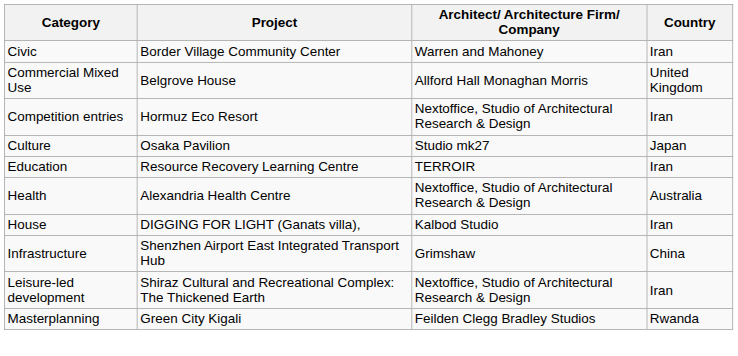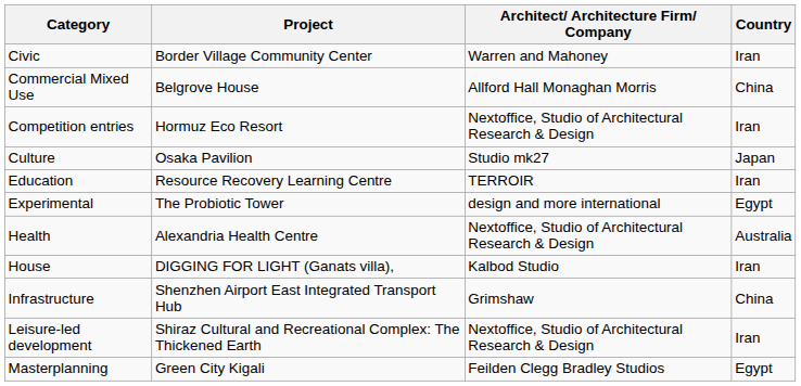Commercial Mixed Use | Country: United Kingdom -> China
+ row: Experimental | The Probiotic Tower | design and more international | Egypt
Masterplanning | Country: Rwanda -> Egypt
